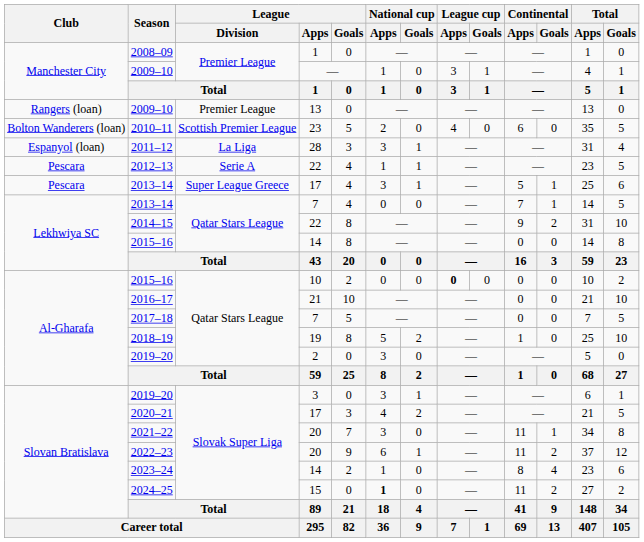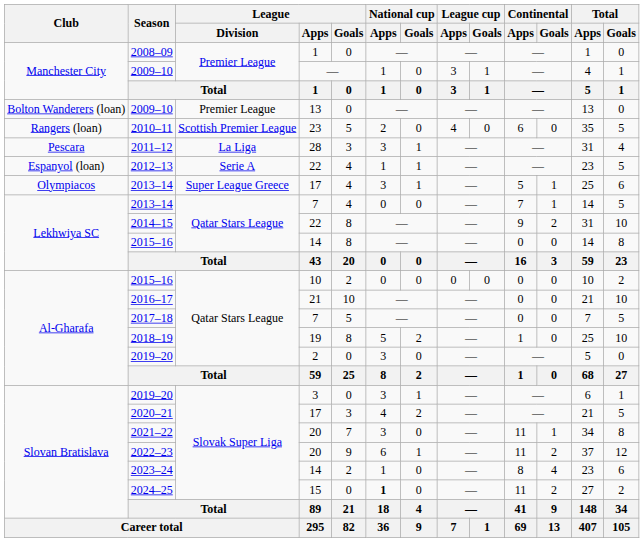2009–10 / 13 | Club: Rangers (loan) -> Bolton Wanderers (loan)
2010–11 | Club: Bolton Wanderers (loan) -> Rangers (loan)
2011–12 | Club: Espanyol (loan) -> Pescara
2012–13 | Club: Pescara -> Espanyol (loan)
2013–14 / 17 | Club: Pescara -> Olympiacos
2015–16 / 10 | League cup / Apps: bold -> normal
